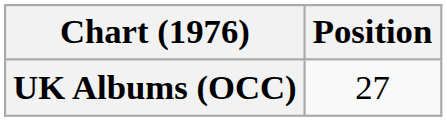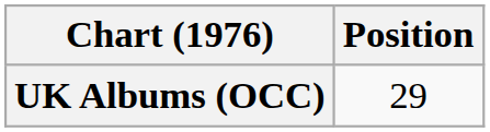UK Albums (OCC) | Position: 27 -> 29
